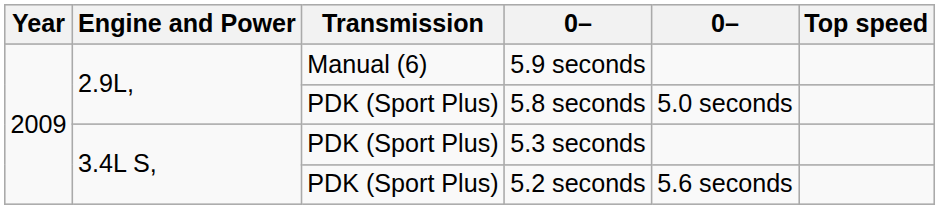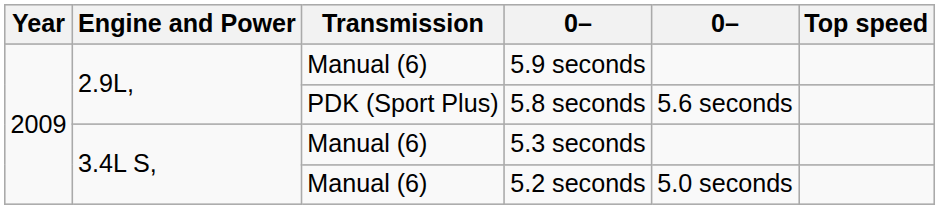5.8 seconds | column 5: 5.0 seconds -> 5.6 seconds
5.3 seconds | Transmission: PDK (Sport Plus) -> Manual (6)
5.2 seconds | Transmission: PDK (Sport Plus) -> Manual (6)
5.2 seconds | column 5: 5.6 seconds -> 5.0 seconds
